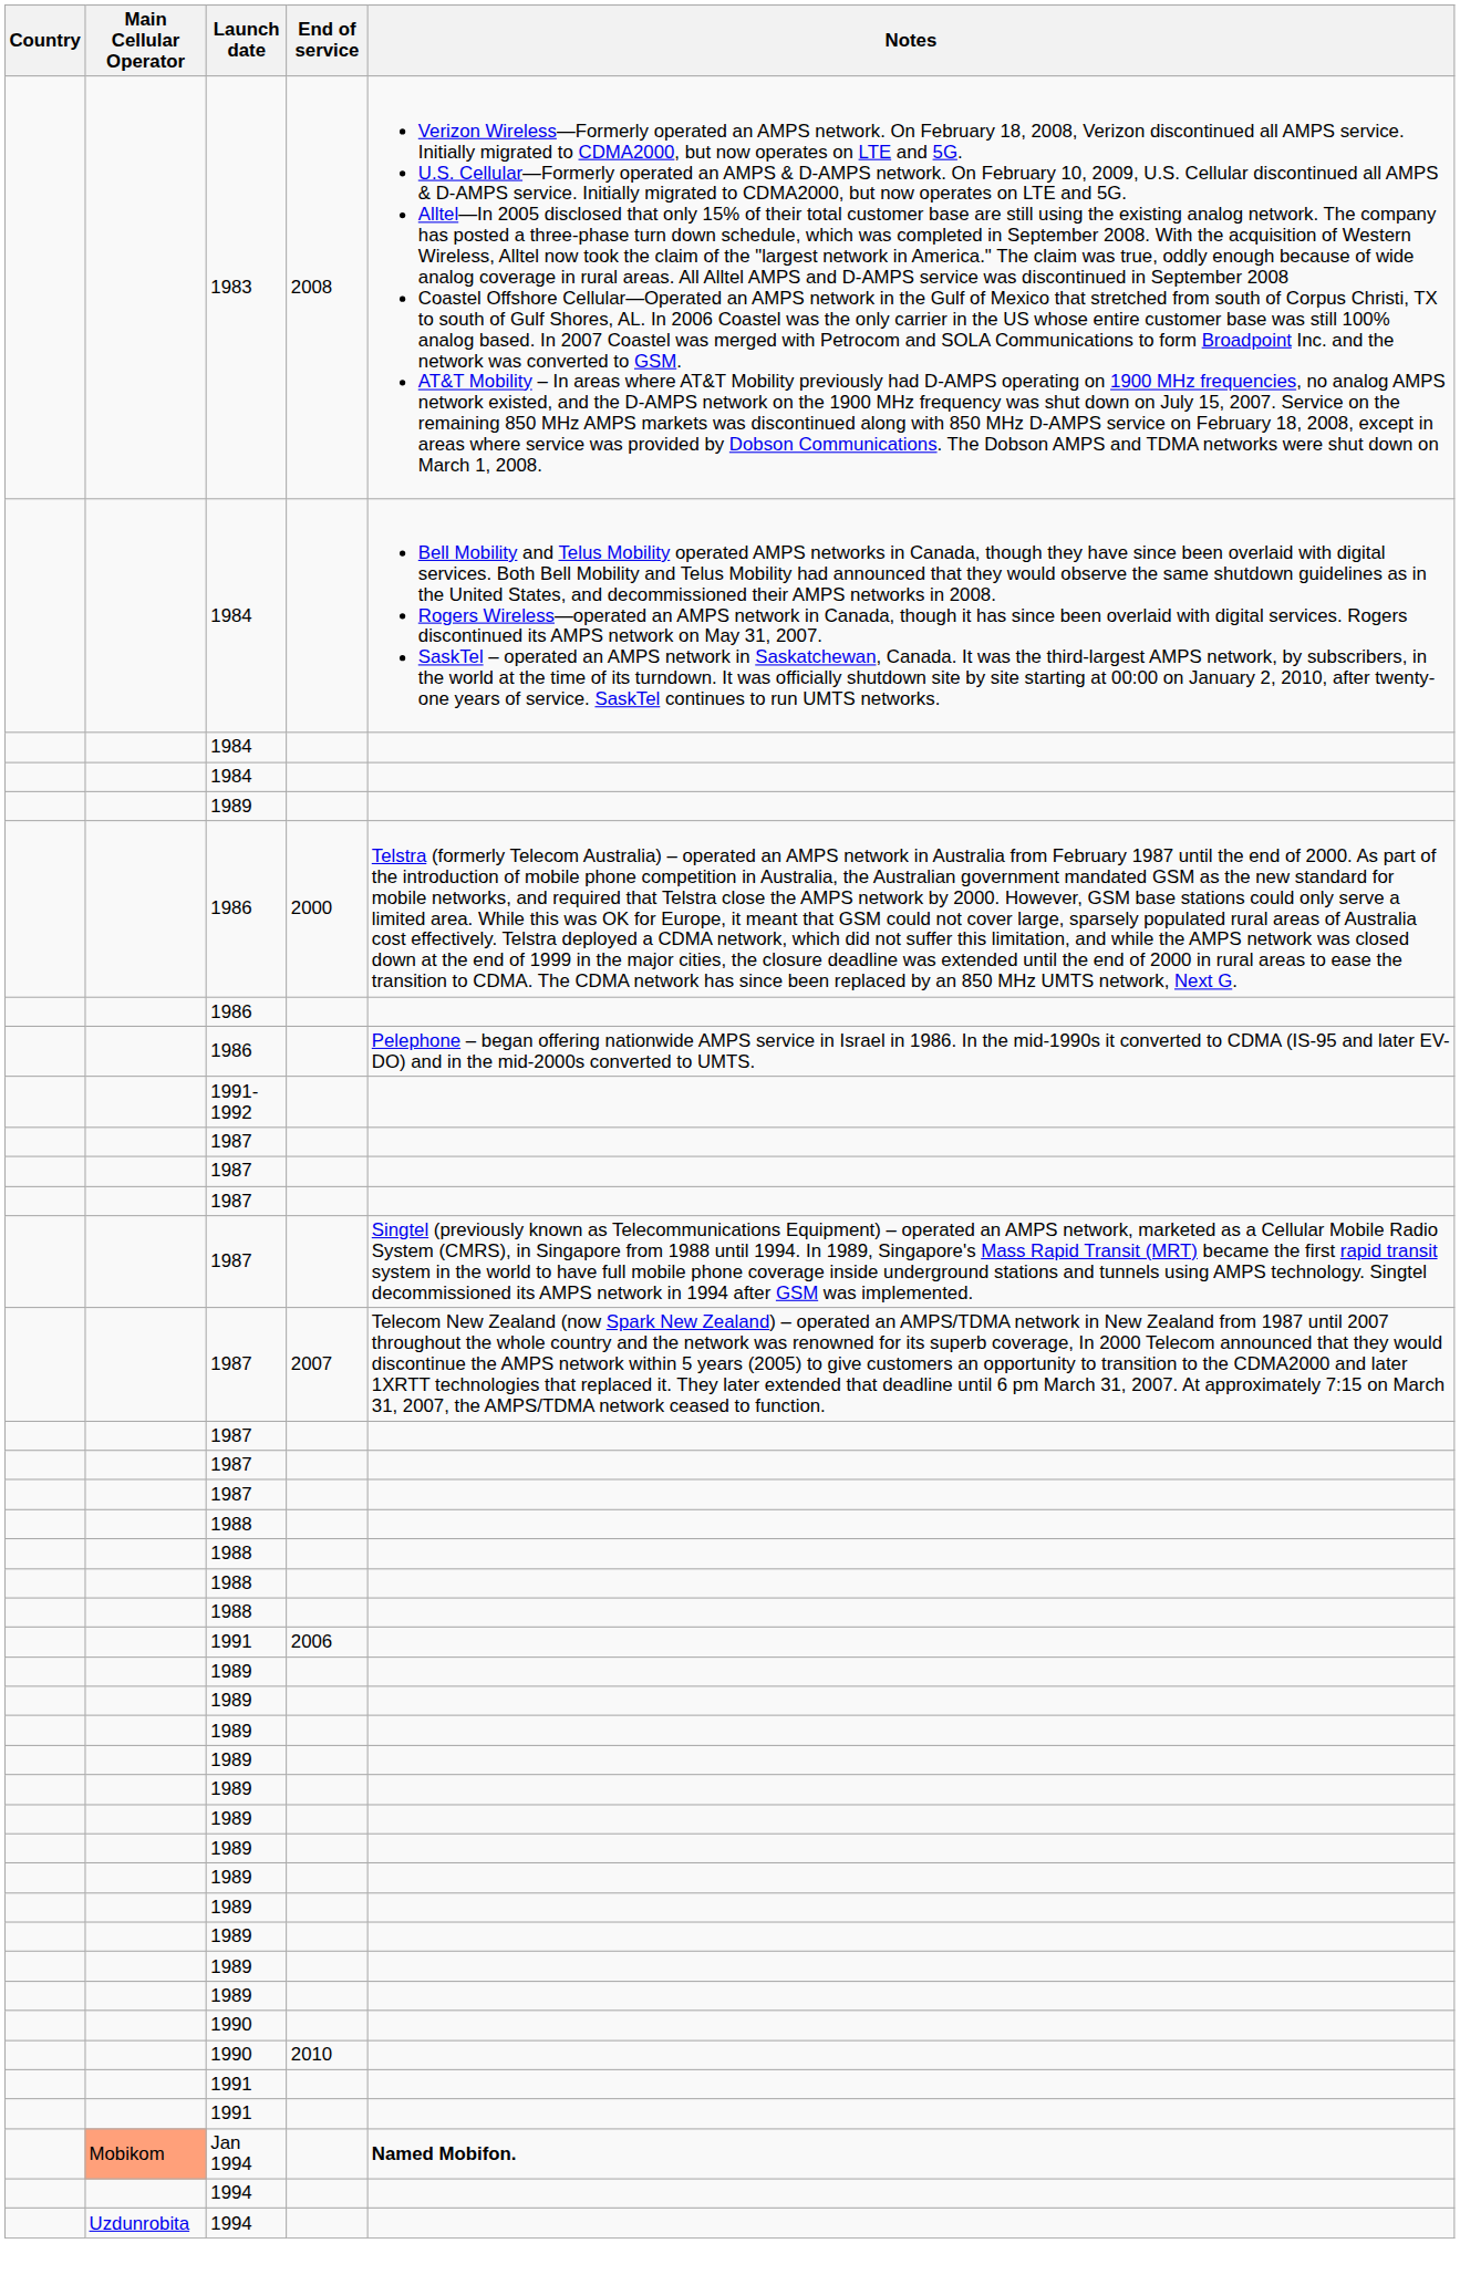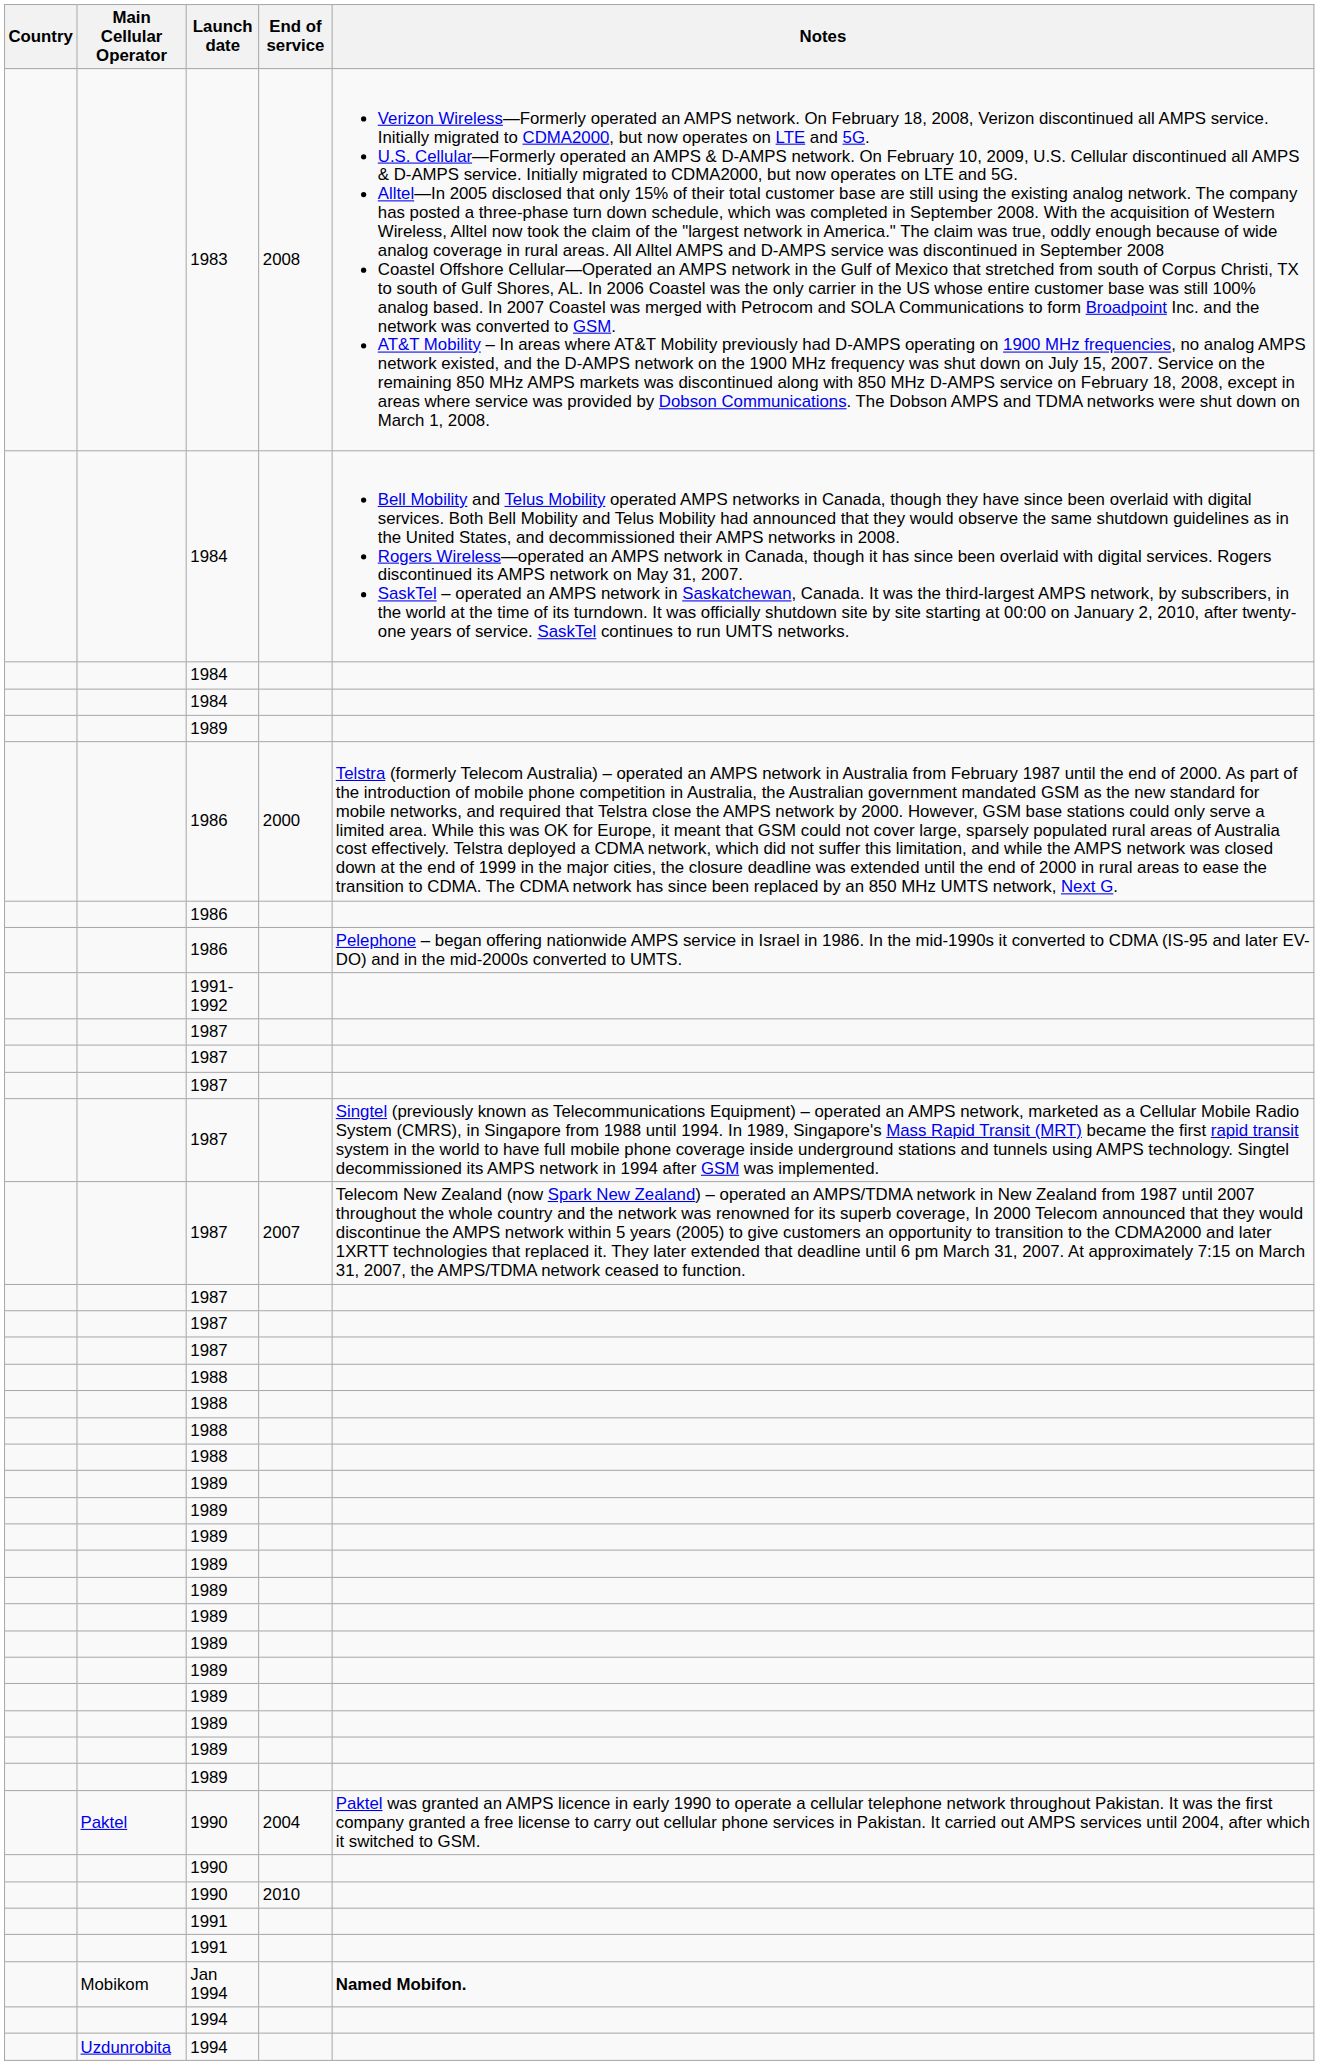- row: 1991 | 2006
+ row: Paktel | 1990 | 2004 | Paktel was granted an AMPS licence in early 1990 to operate a cellular telephone network throughout Pakistan. It was the first company granted a free license to carry out cellular phone services in Pakistan. It carried out AMPS services until 2004, after which it switched to GSM.
Jan 1994 | Main Cellular Operator: lightsalmon background -> no background
